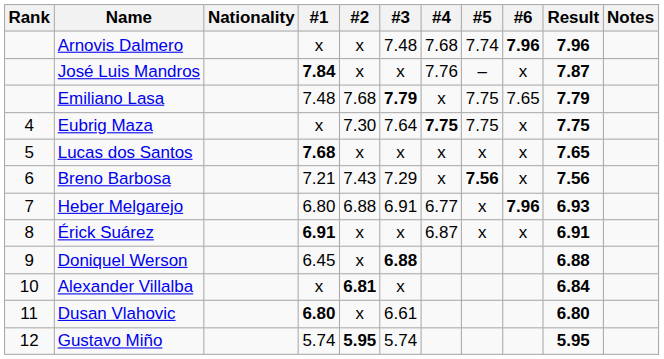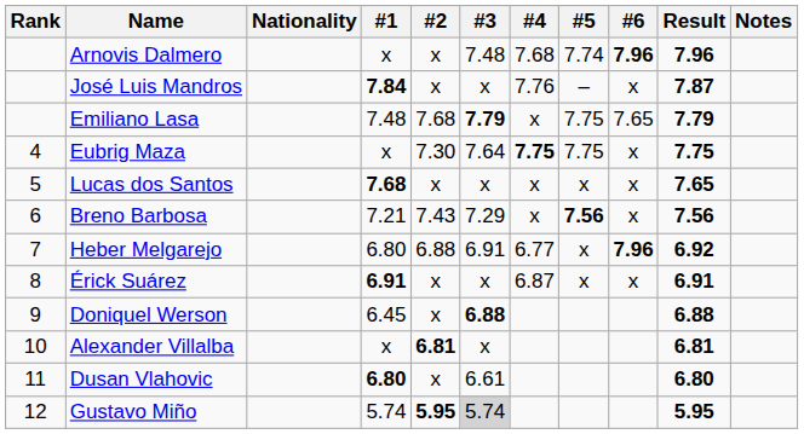Heber Melgarejo | Result: 6.93 -> 6.92
Alexander Villalba | Result: 6.84 -> 6.81
Gustavo Miño | #3: no background -> lightgrey background
